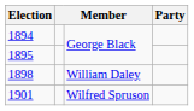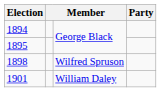1898 | column 3: William Daley -> Wilfred Spruson
1901 | column 3: Wilfred Spruson -> William Daley
